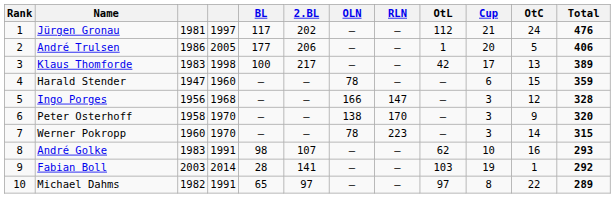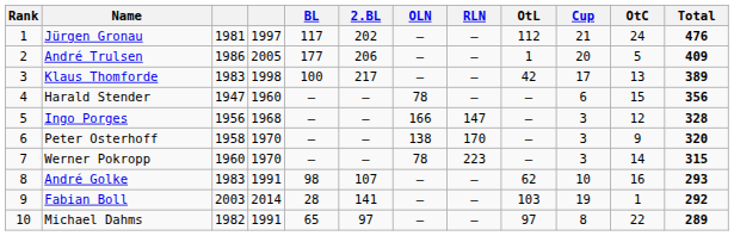André Trulsen | Total: 406 -> 409
Harald Stender | Total: 359 -> 356
